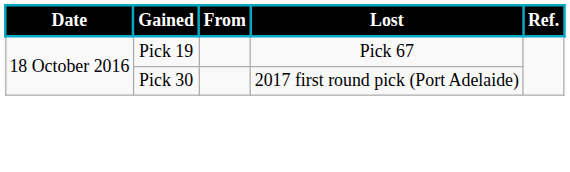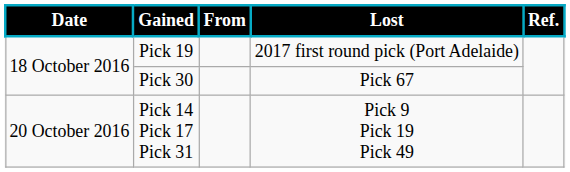Pick 19 | Lost: Pick 67 -> 2017 first round pick (Port Adelaide)
Pick 30 | Lost: 2017 first round pick (Port Adelaide) -> Pick 67
+ row: 20 October 2016 | Pick 14 Pick 17 Pick 31 | Pick 9 Pick 19 Pick 49
